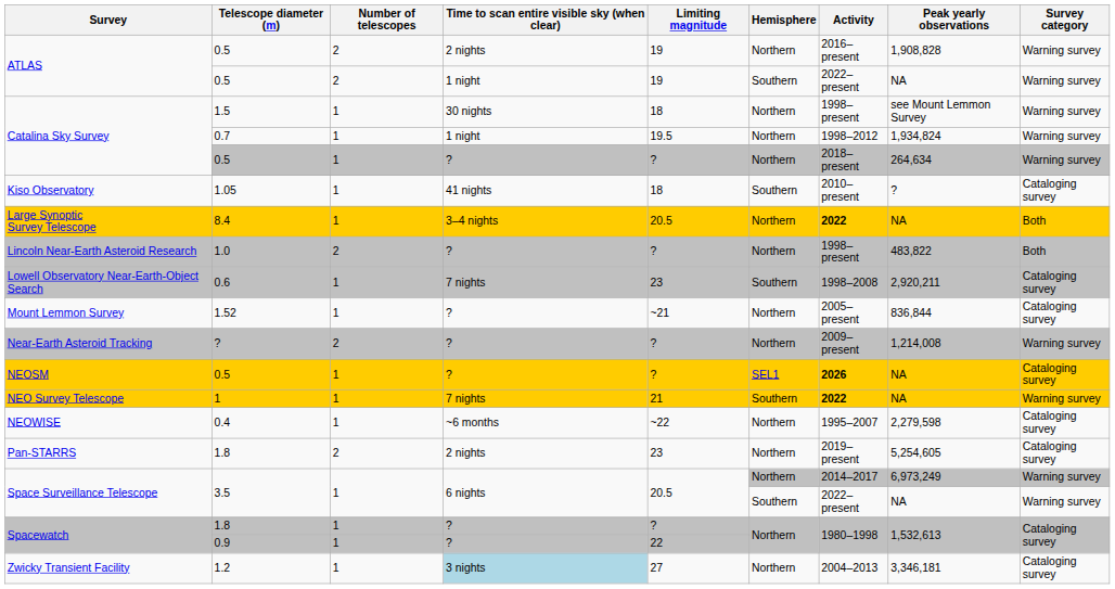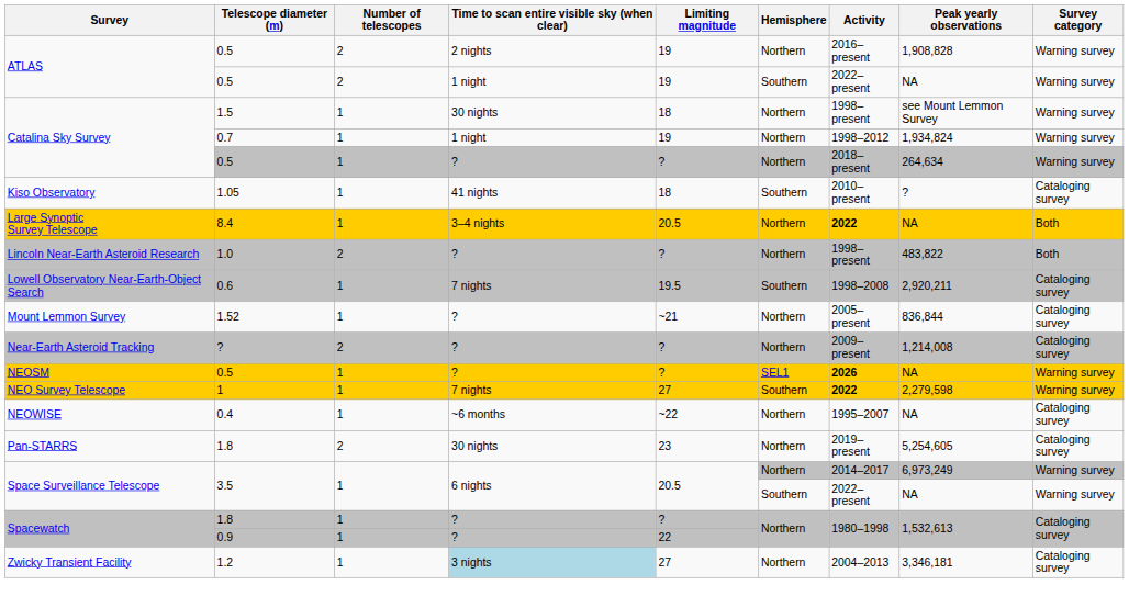Catalina Sky Survey / 0.7 | Limiting magnitude: 19.5 -> 19
Lowell Observatory Near-Earth-Object Search | Limiting magnitude: 23 -> 19.5
Near-Earth Asteroid Tracking | Survey category: Warning survey -> Cataloging survey
NEOSM | Survey category: Cataloging survey -> Warning survey
NEO Survey Telescope | Limiting magnitude: 21 -> 27
NEO Survey Telescope | Peak yearly observations: NA -> 2,279,598
NEOWISE | Peak yearly observations: 2,279,598 -> NA
Pan-STARRS | Time to scan entire visible sky (when clear): 2 nights -> 30 nights
